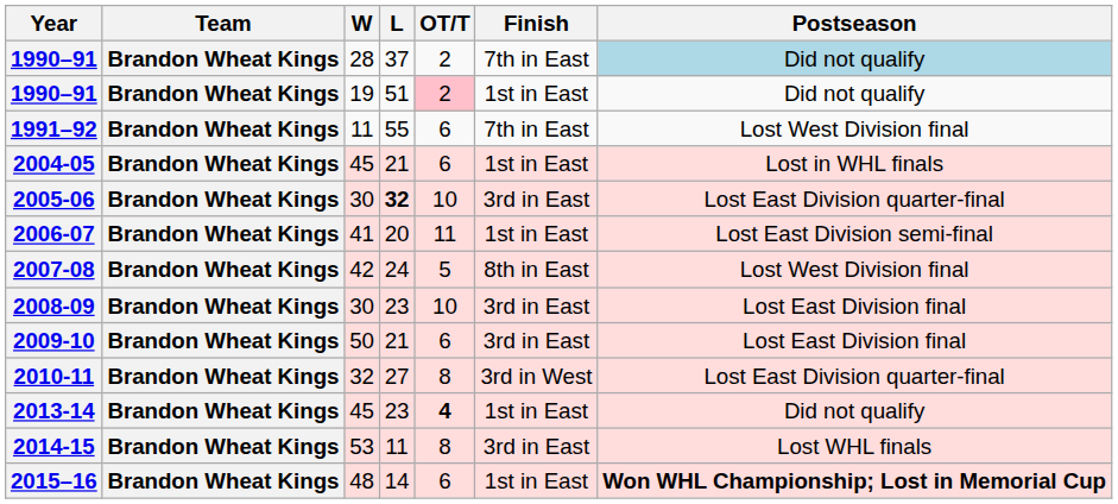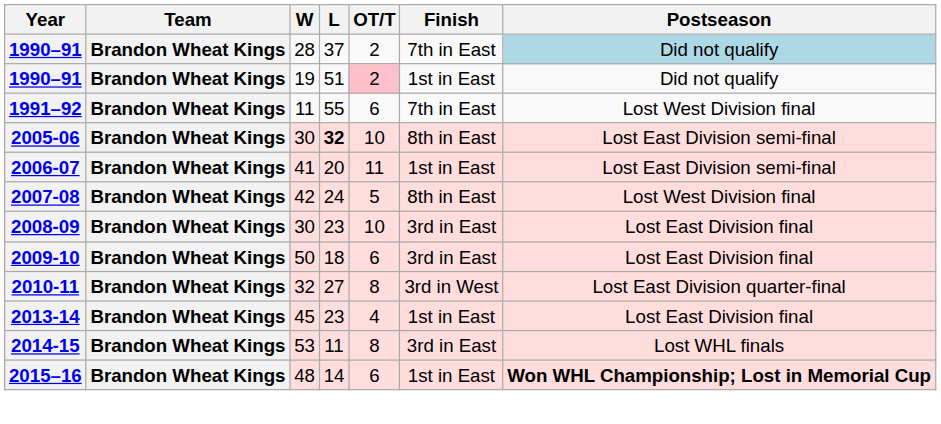- row: 2004-05 | Brandon Wheat Kings | 45 | 21 | 6 | 1st in East | Lost in WHL finals
2005-06 | Finish: 3rd in East -> 8th in East
2005-06 | Postseason: Lost East Division quarter-final -> Lost East Division semi-final
2009-10 | L: 21 -> 18
2013-14 | OT/T: bold -> normal
2013-14 | Postseason: Did not qualify -> Lost East Division final
